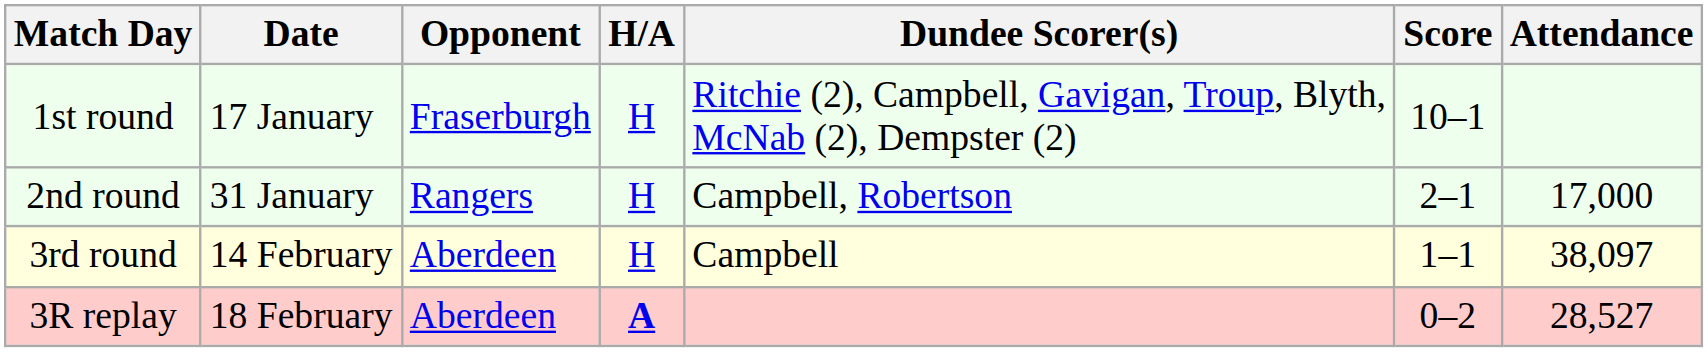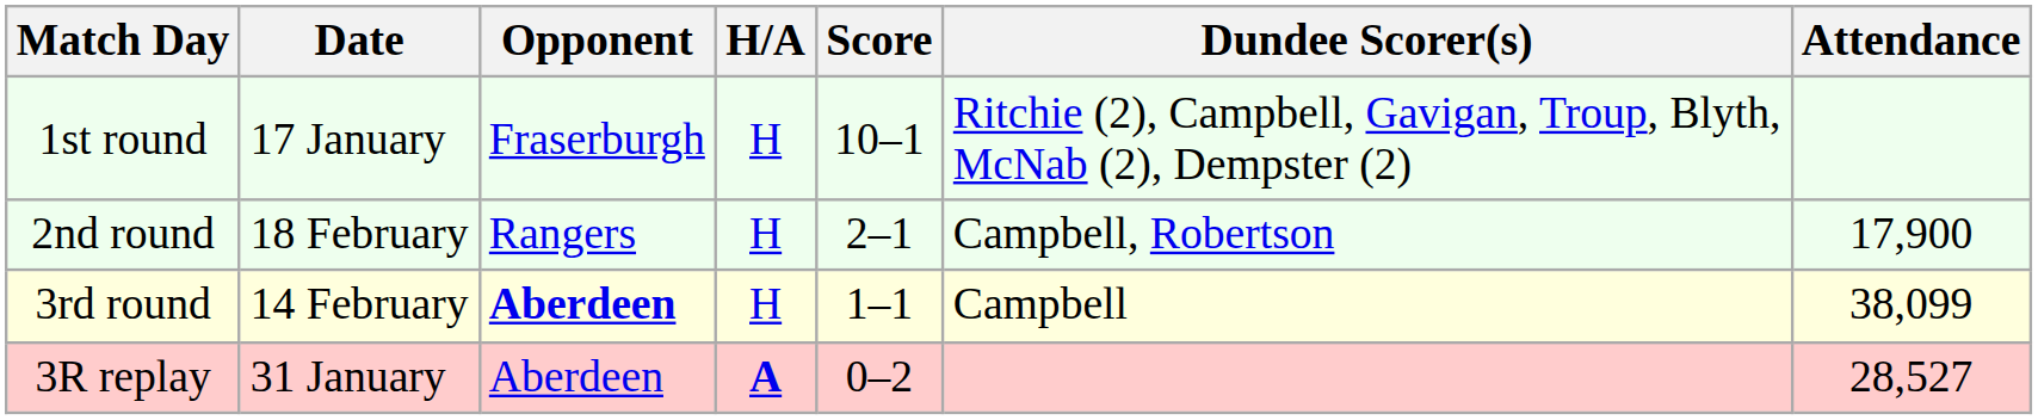columns swapped: Score <-> Dundee Scorer(s)
2nd round | Date: 31 January -> 18 February
2nd round | Attendance: 17,000 -> 17,900
3rd round | Opponent: normal -> bold
3rd round | Attendance: 38,097 -> 38,099
3R replay | Date: 18 February -> 31 January
